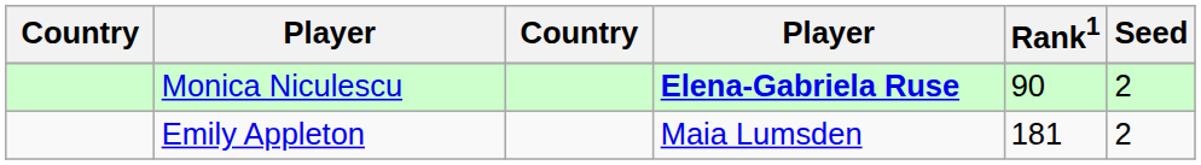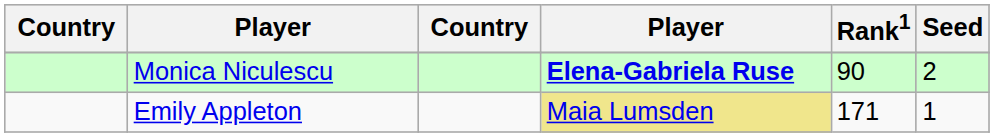Emily Appleton | column 4: no background -> khaki background
Emily Appleton | Rank1: 181 -> 171
Emily Appleton | Seed: 2 -> 1
